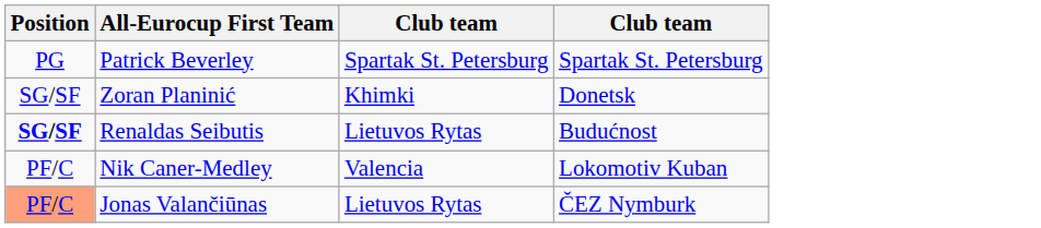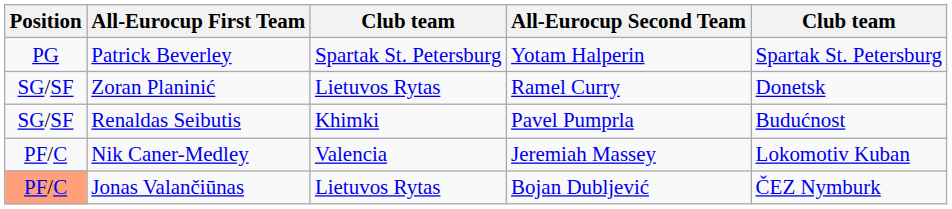+ column: All-Eurocup Second Team | Yotam Halperin | Ramel Curry | Pavel Pumprla | Jeremiah Massey | Bojan Dubljević
Zoran Planinić | column 3: Khimki -> Lietuvos Rytas
Renaldas Seibutis | Position: bold -> normal
Renaldas Seibutis | column 3: Lietuvos Rytas -> Khimki
